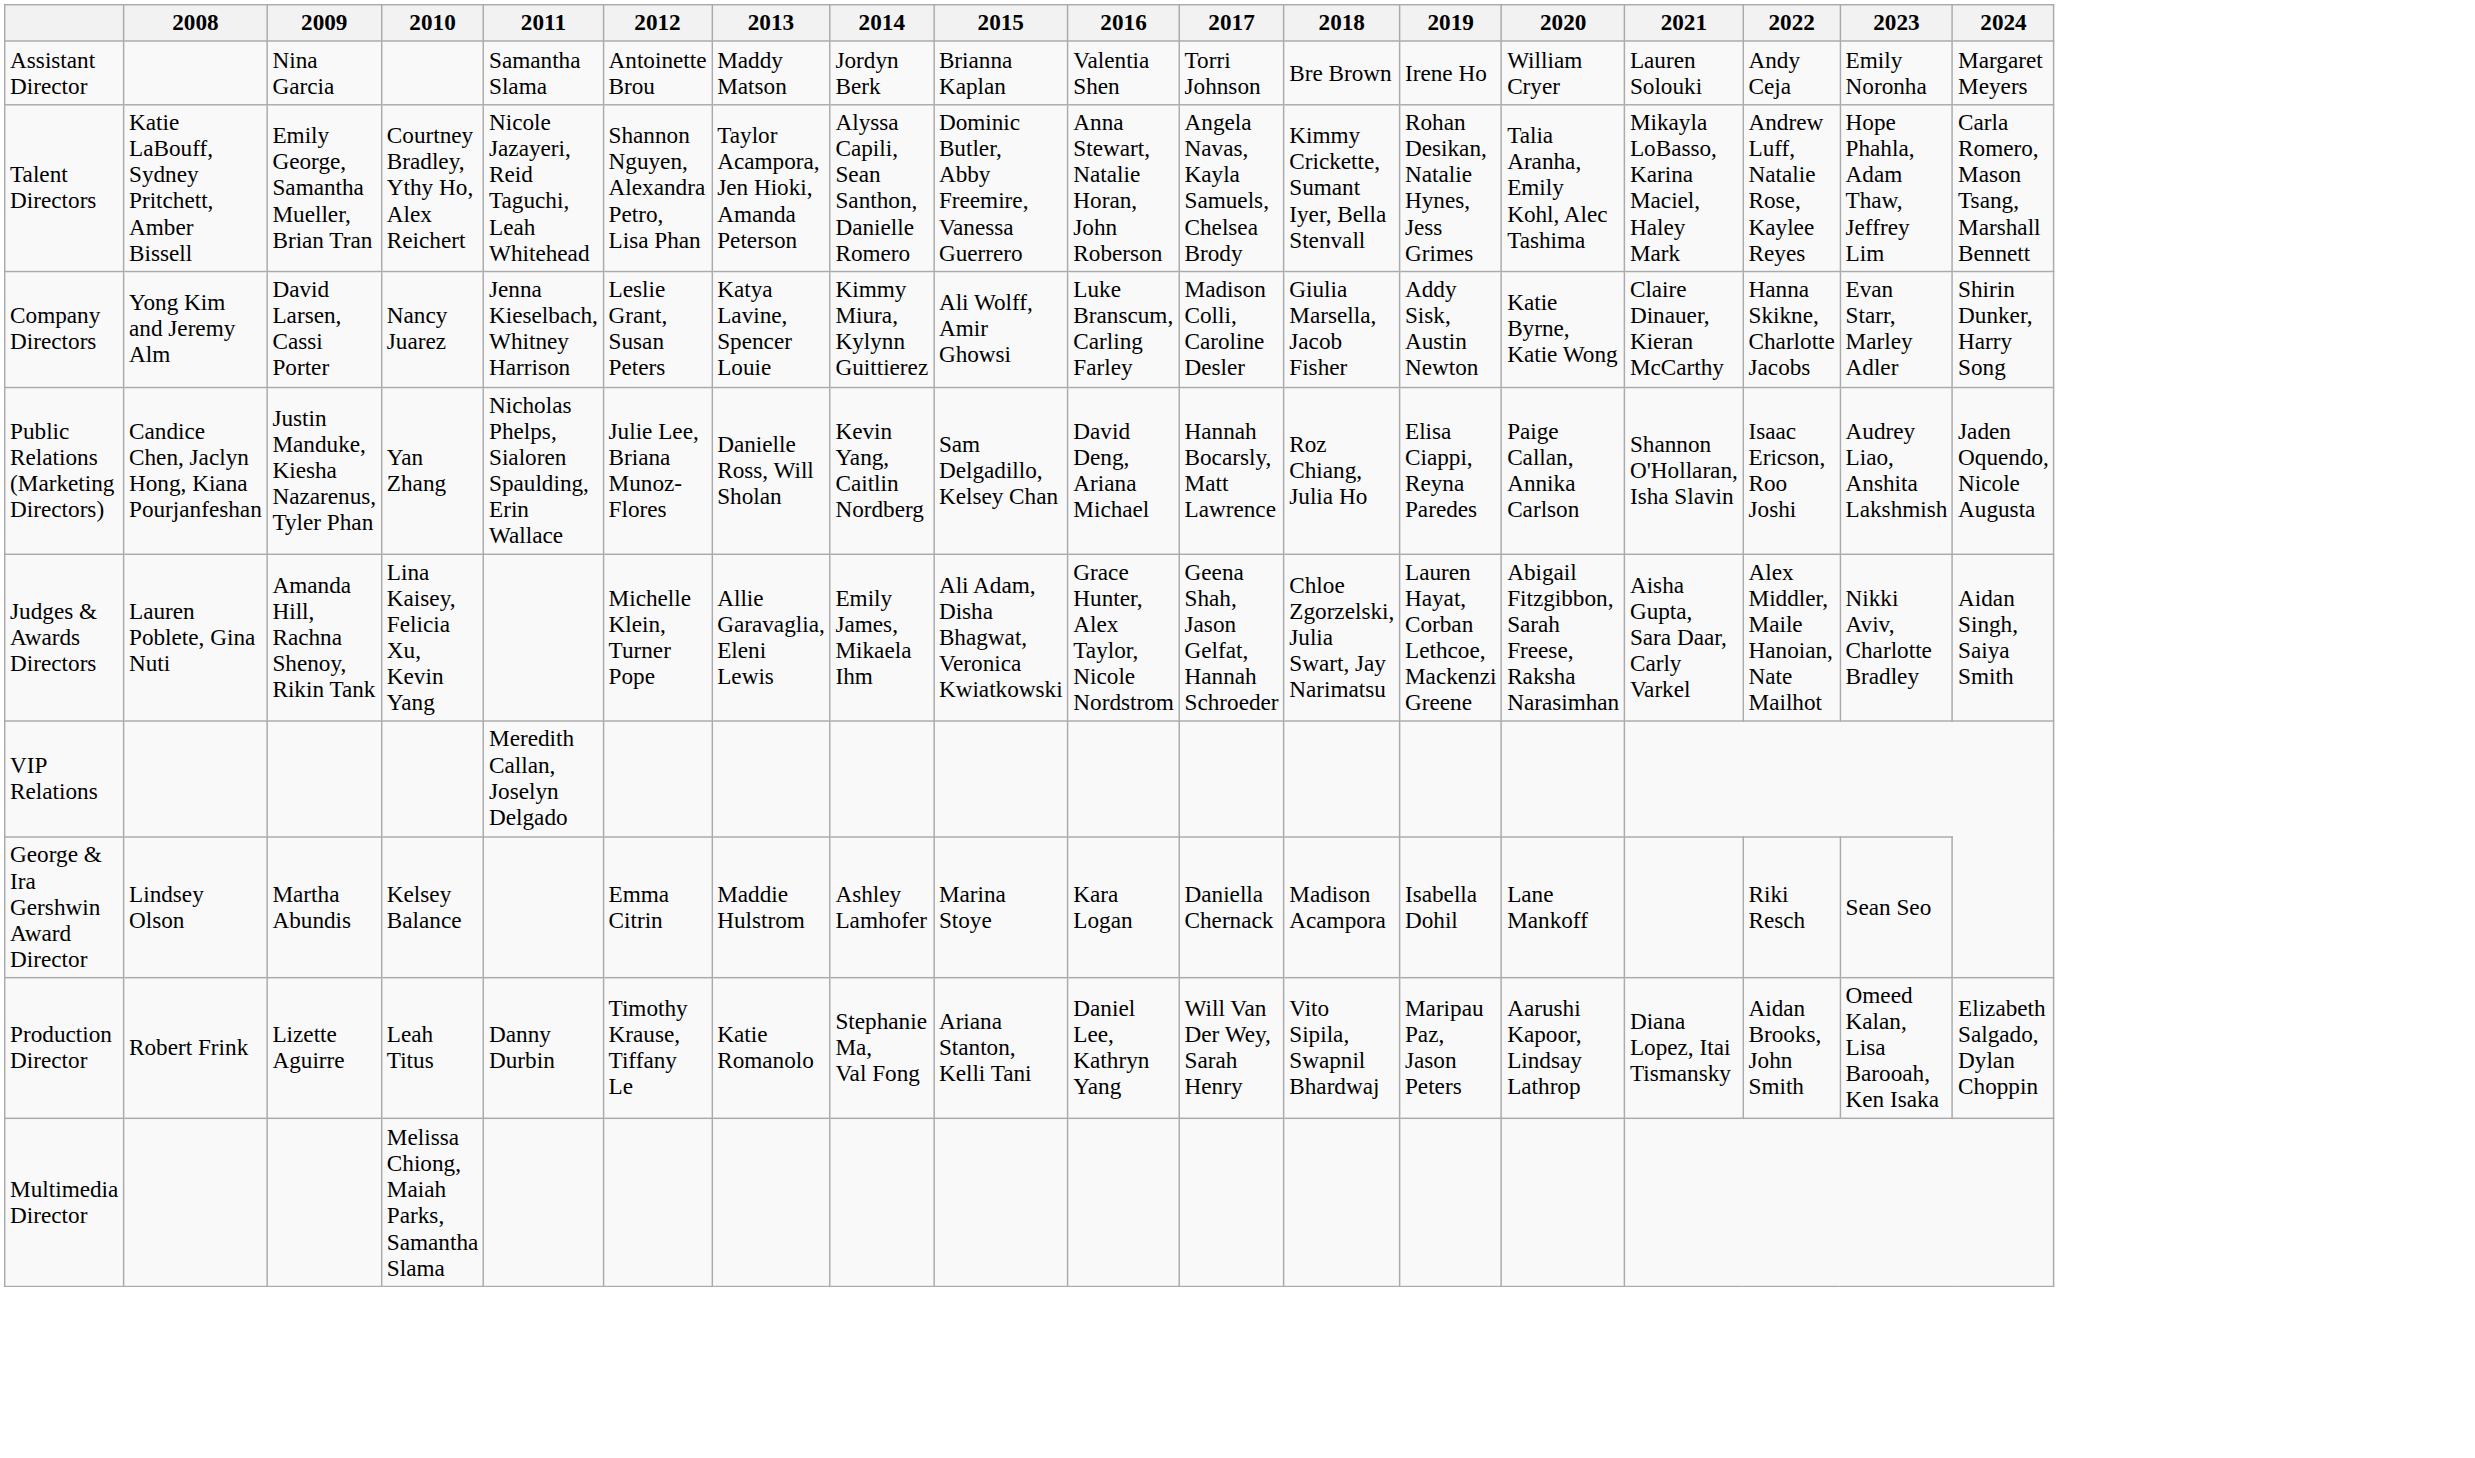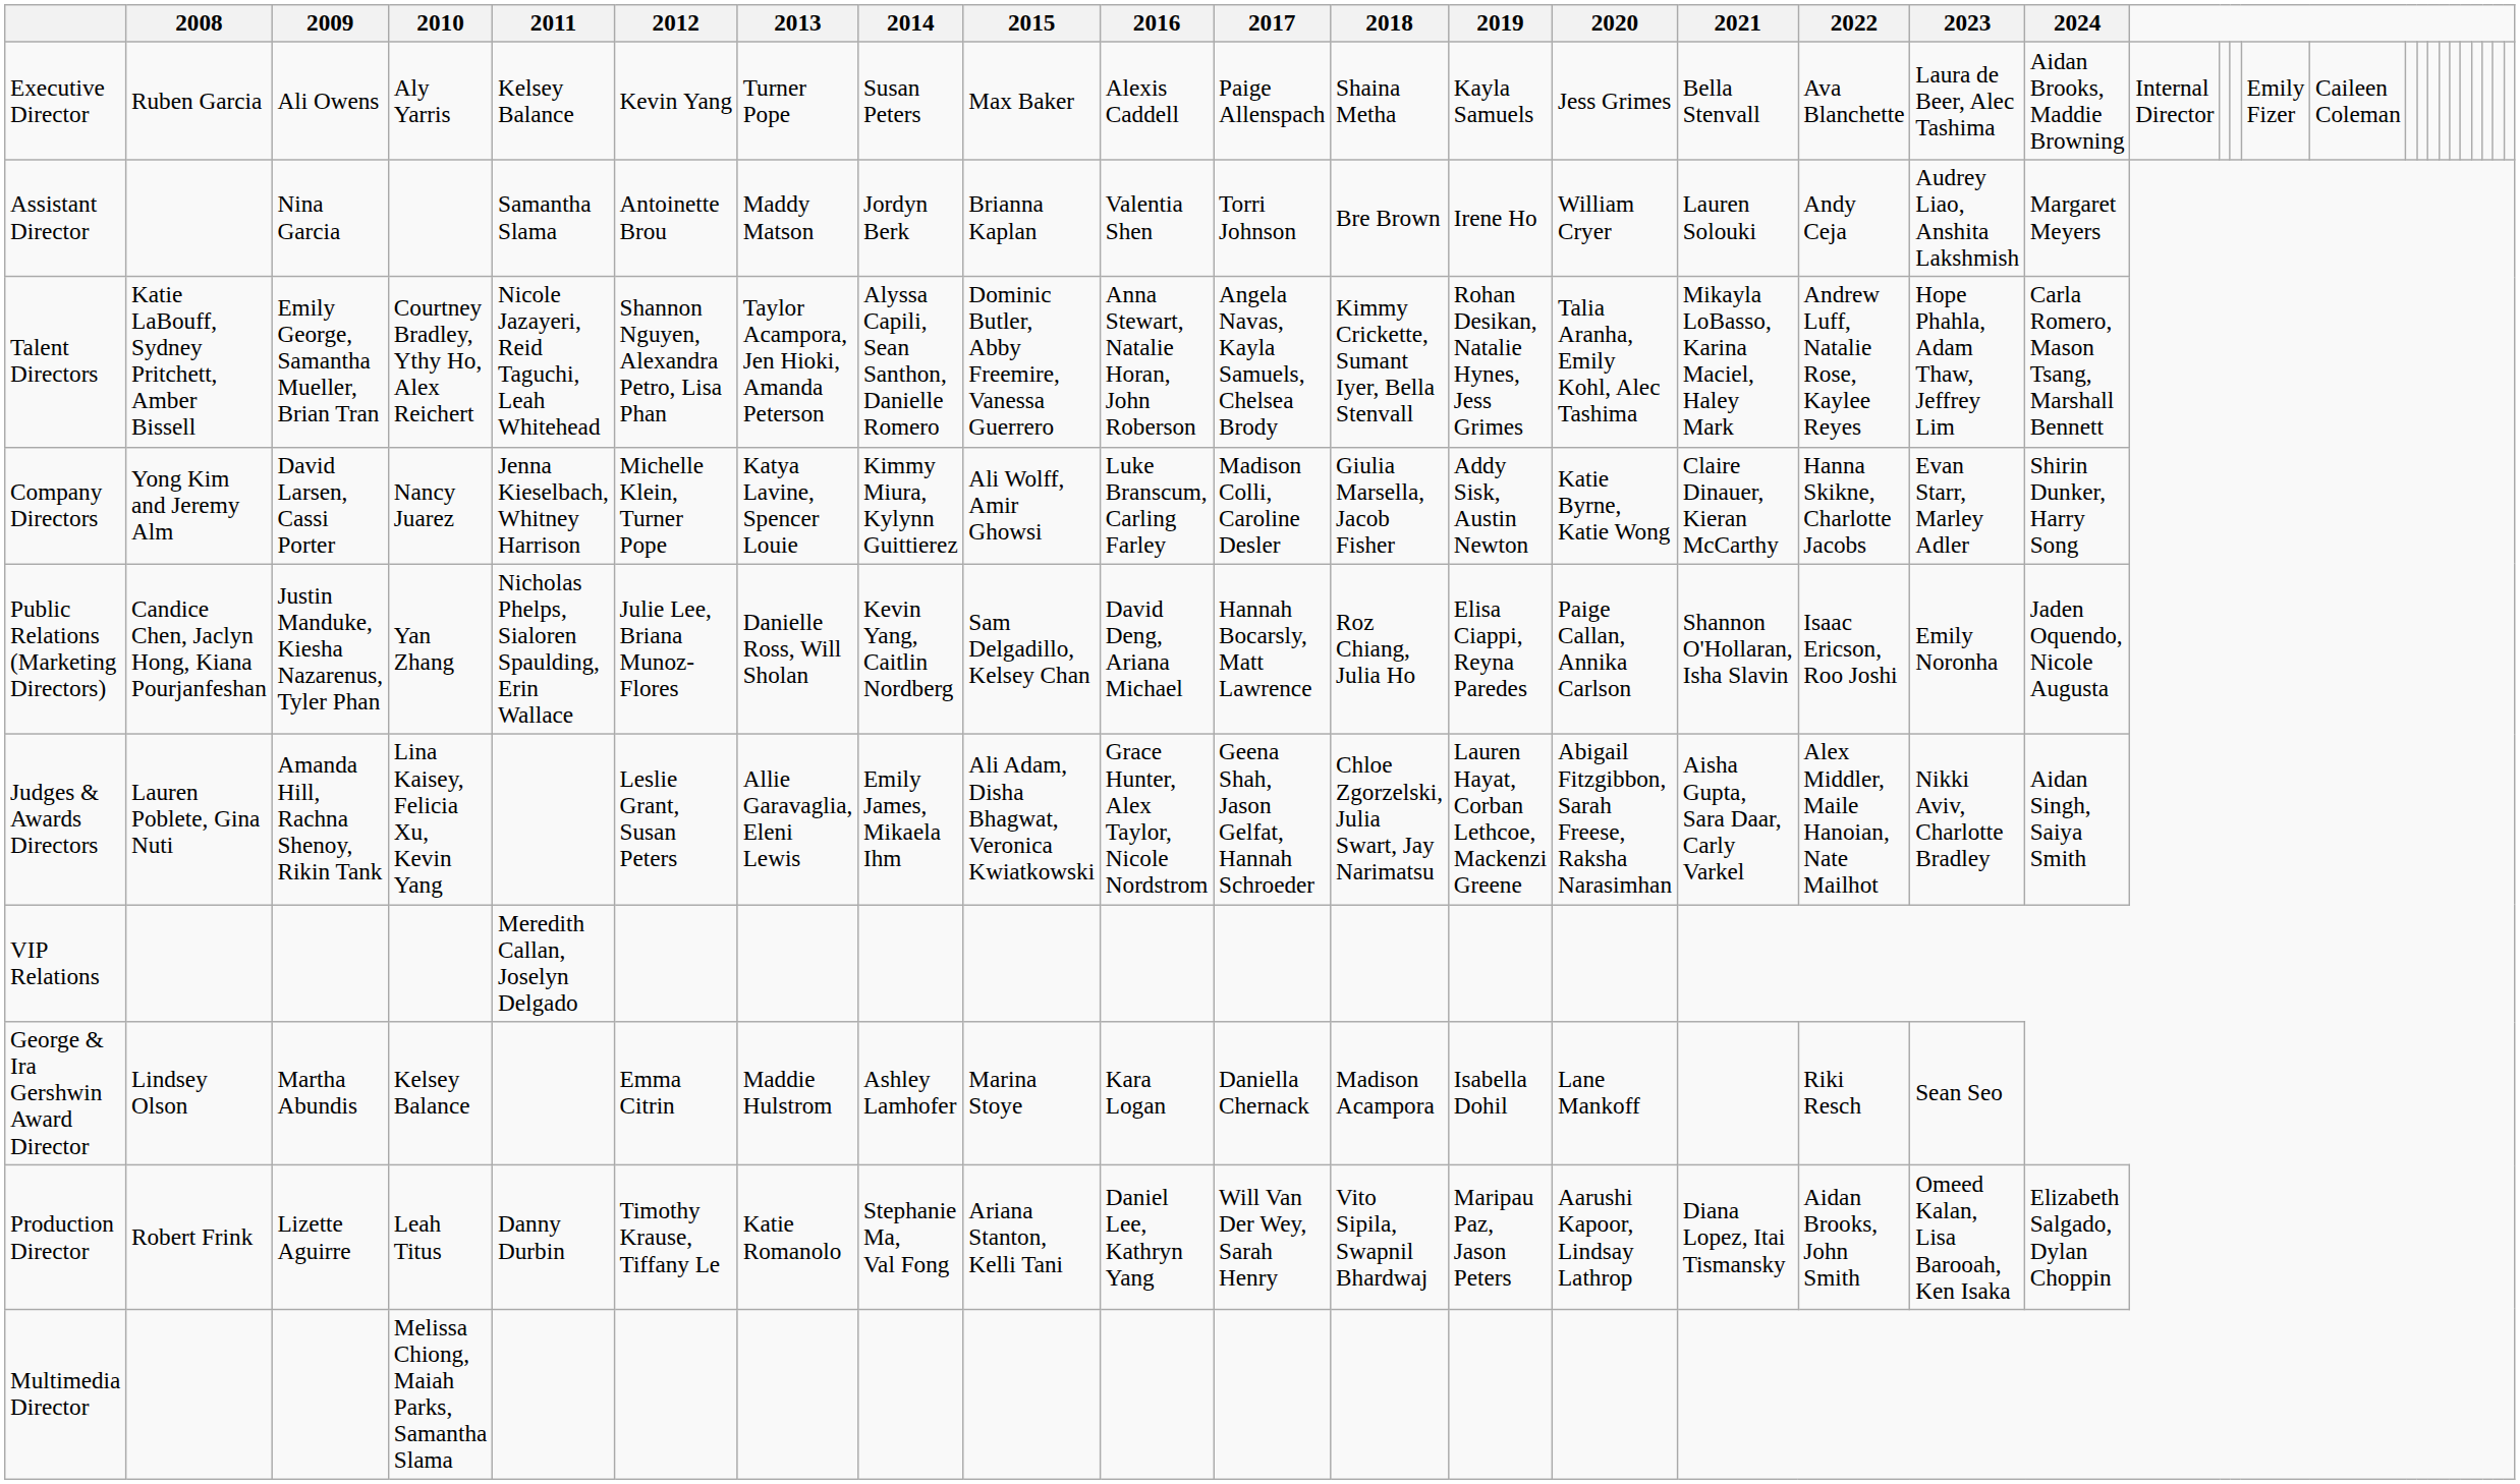+ row: Executive Director | Ruben Garcia | Ali Owens | Aly Yarris | Kelsey Balance | Kevin Yang | Turner Pope | Susan Peters | Max Baker | Alexis Caddell | Paige Allenspach | Shaina Metha | Kayla Samuels | Jess Grimes | Bella Stenvall | Ava Blanchette | Laura de Beer, Alec Tashima | Aidan Brooks, Maddie Browning | Internal Director | Emily Fizer | Caileen Coleman
Assistant Director | 2023: Emily Noronha -> Audrey Liao, Anshita Lakshmish
Company Directors | 2012: Leslie Grant, Susan Peters -> Michelle Klein, Turner Pope
Public Relations (Marketing Directors) | 2023: Audrey Liao, Anshita Lakshmish -> Emily Noronha
Judges & Awards Directors | 2012: Michelle Klein, Turner Pope -> Leslie Grant, Susan Peters
